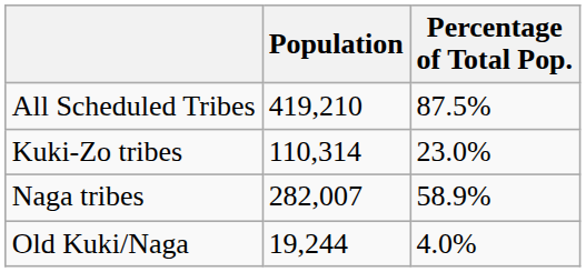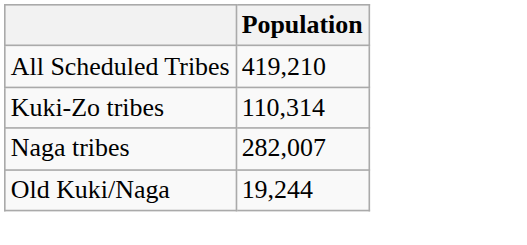- column: Percentage of Total Pop. | 87.5% | 23.0% | 58.9% | 4.0%
